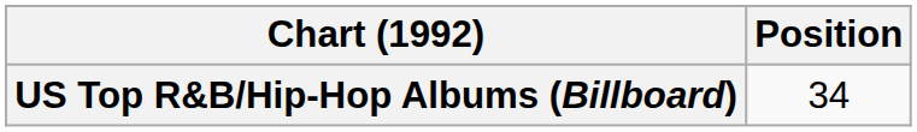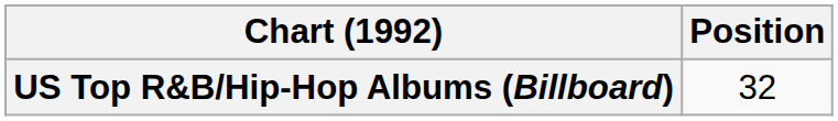US Top R&B/Hip-Hop Albums (Billboard) | Position: 34 -> 32
